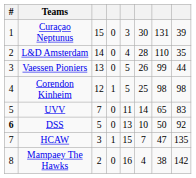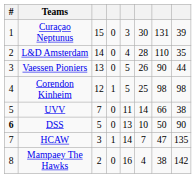Vaessen Pioniers | column 7: 99 -> 90
UVV | column 7: 65 -> 66
UVV | column 8: 83 -> 38
DSS | column 8: 92 -> 90
HCAW | column 5: 15 -> 14
